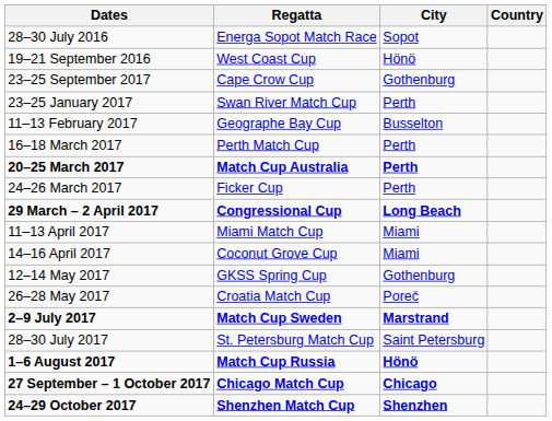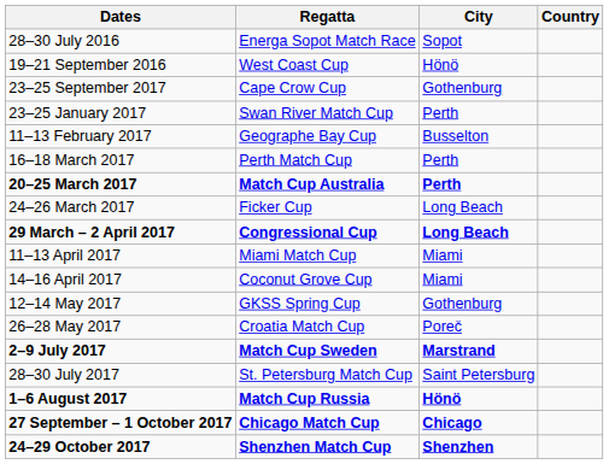24–26 March 2017 | City: Perth -> Long Beach
